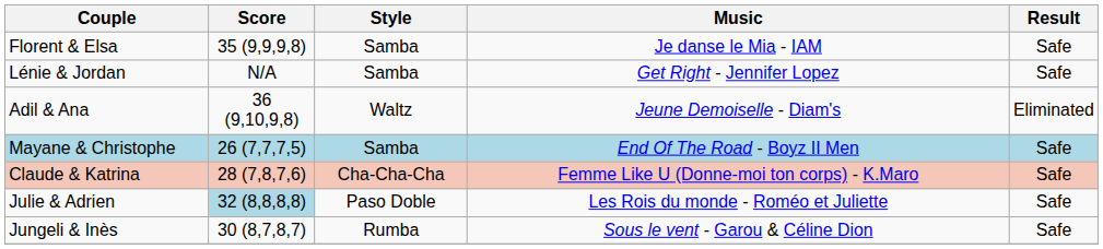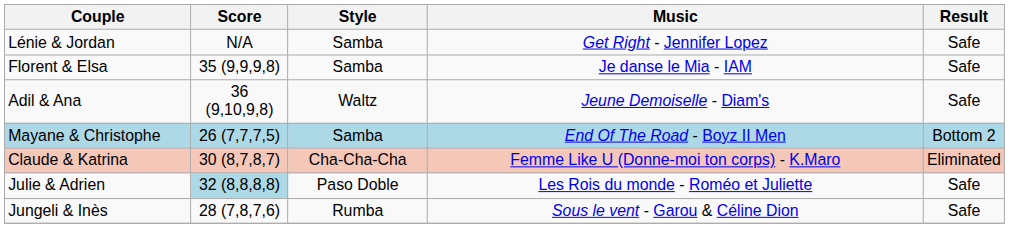rows swapped: Florent & Elsa <-> Lénie & Jordan
Adil & Ana | Result: Eliminated -> Safe
Mayane & Christophe | Result: Safe -> Bottom 2
Claude & Katrina | Score: 28 (7,8,7,6) -> 30 (8,7,8,7)
Claude & Katrina | Result: Safe -> Eliminated
Jungeli & Inès | Score: 30 (8,7,8,7) -> 28 (7,8,7,6)
